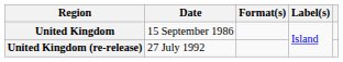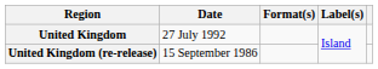United Kingdom | Date: 15 September 1986 -> 27 July 1992
United Kingdom (re-release) | Date: 27 July 1992 -> 15 September 1986
